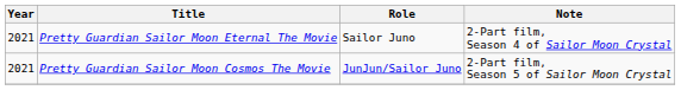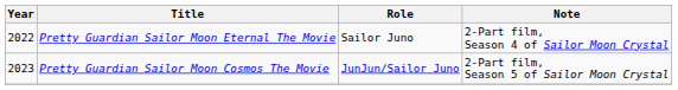Pretty Guardian Sailor Moon Eternal The Movie | Year: 2021 -> 2022
Pretty Guardian Sailor Moon Cosmos The Movie | Year: 2021 -> 2023
